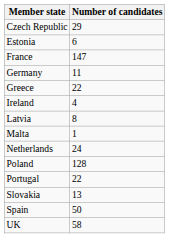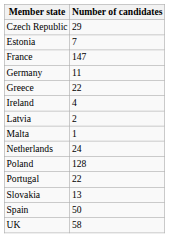Estonia | Number of candidates: 6 -> 7
Latvia | Number of candidates: 8 -> 2
